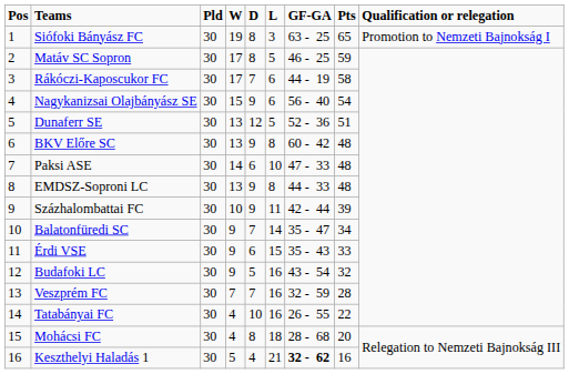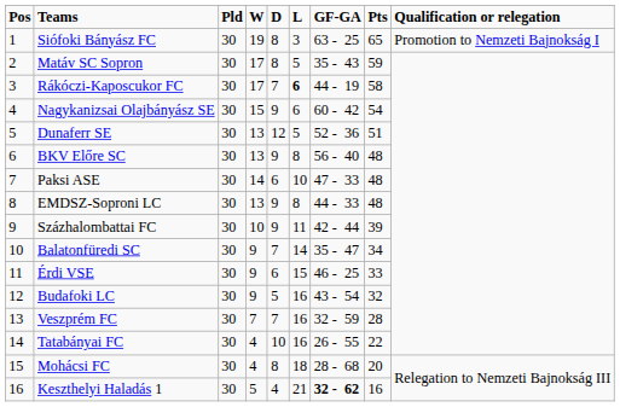Matáv SC Sopron | GF-GA: 46 - 25 -> 35 - 43
Rákóczi-Kaposcukor FC | L: normal -> bold
Nagykanizsai Olajbányász SE | GF-GA: 56 - 40 -> 60 - 42
BKV Előre SC | GF-GA: 60 - 42 -> 56 - 40
Érdi VSE | GF-GA: 35 - 43 -> 46 - 25
